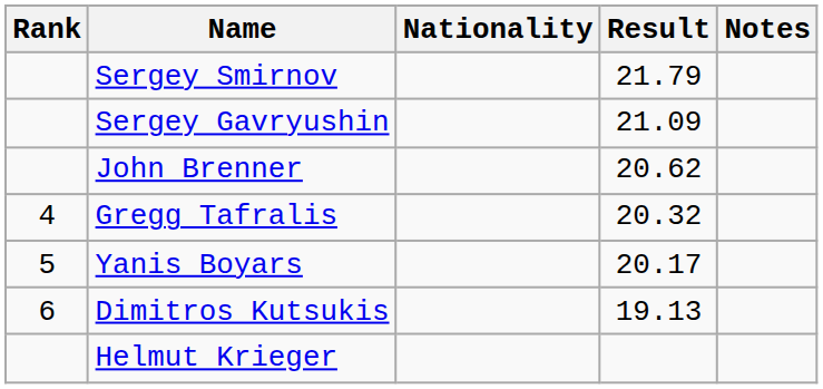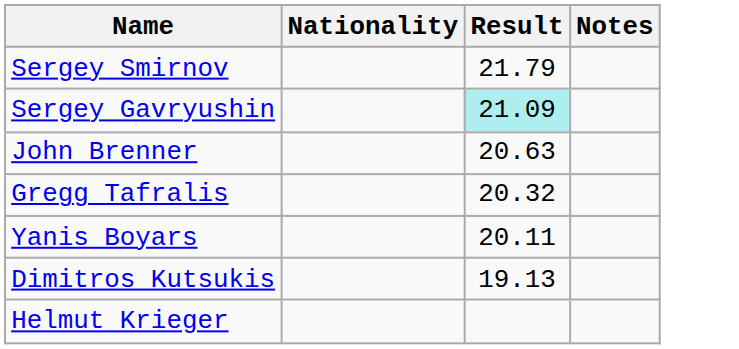- column: Rank | 4 | 5 | 6
Sergey Gavryushin | Result: no background -> paleturquoise background
John Brenner | Result: 20.62 -> 20.63
Yanis Boyars | Result: 20.17 -> 20.11
